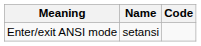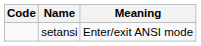columns swapped: Code <-> Meaning
